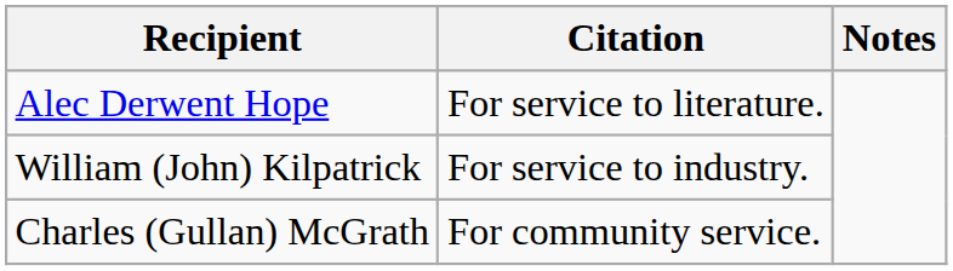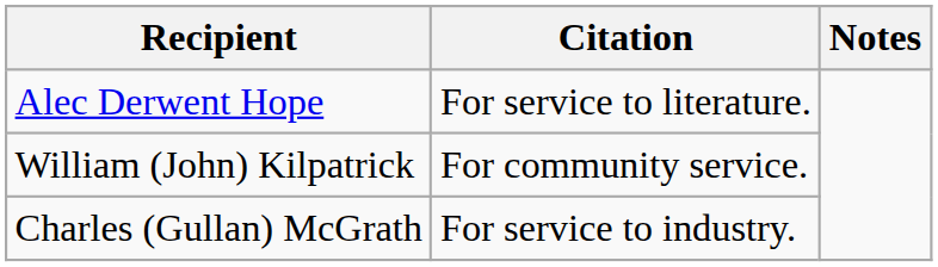William (John) Kilpatrick | Citation: For service to industry. -> For community service.
Charles (Gullan) McGrath | Citation: For community service. -> For service to industry.
